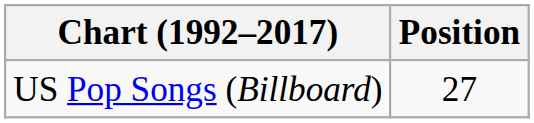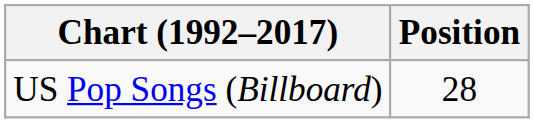US Pop Songs (Billboard) | Position: 27 -> 28
